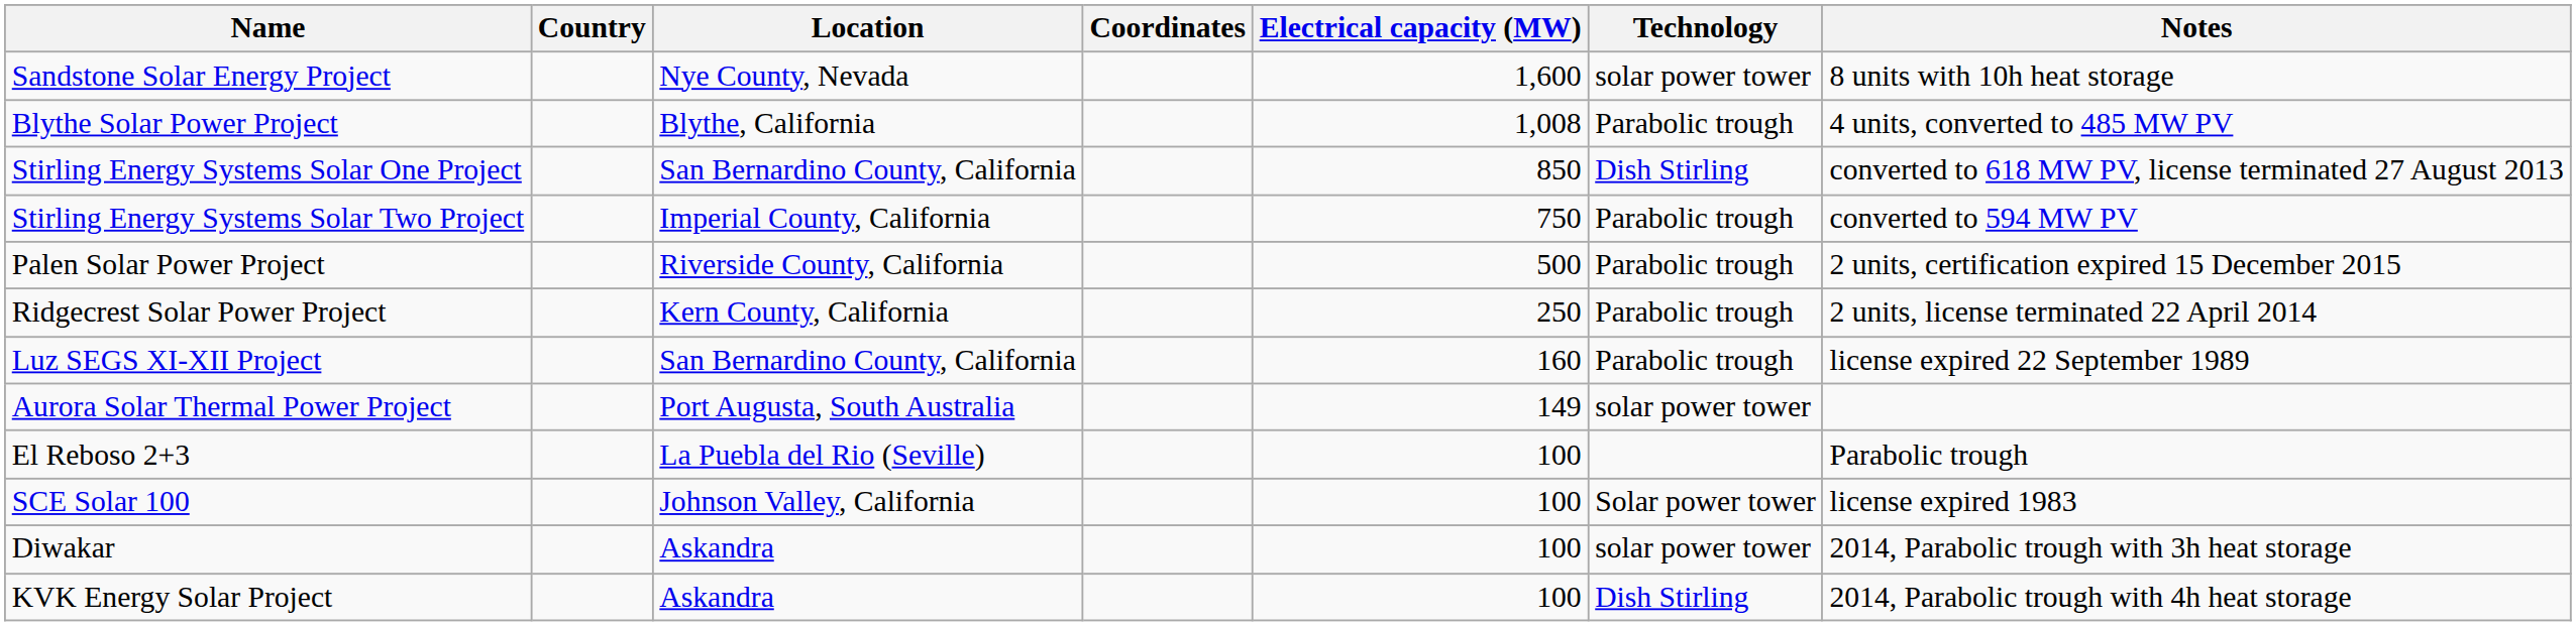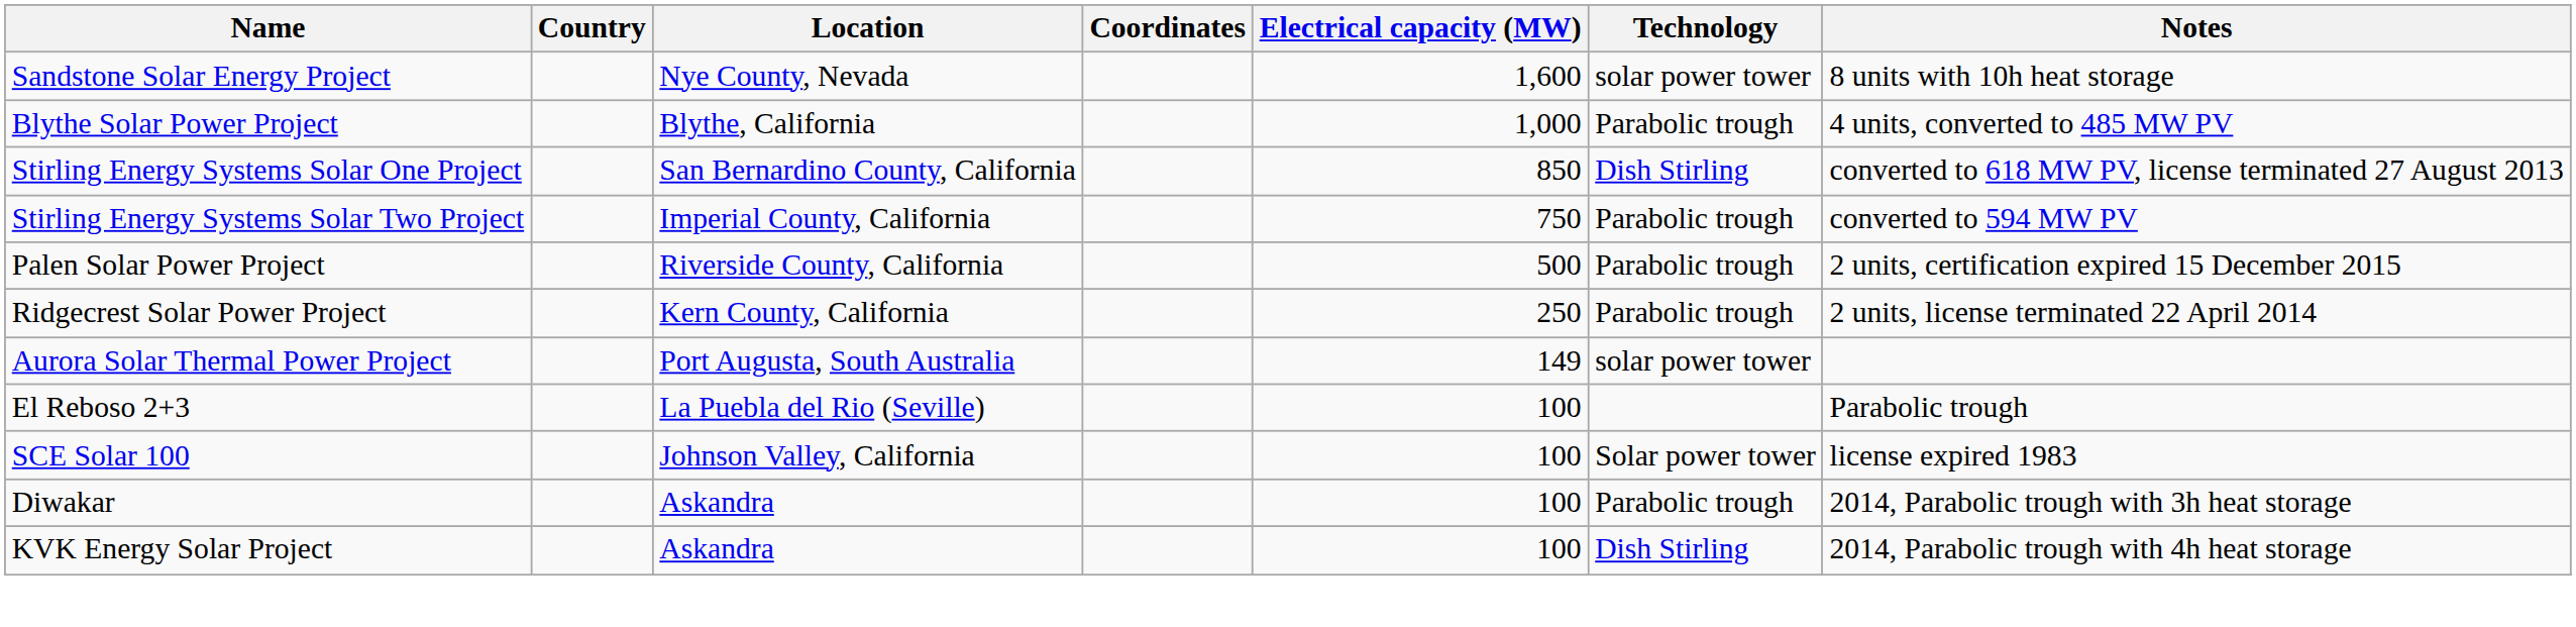Blythe Solar Power Project | Electrical capacity (MW): 1,008 -> 1,000
- row: Luz SEGS XI-XII Project | San Bernardino County, California | 160 | Parabolic trough | license expired 22 September 1989
Diwakar | Technology: solar power tower -> Parabolic trough
